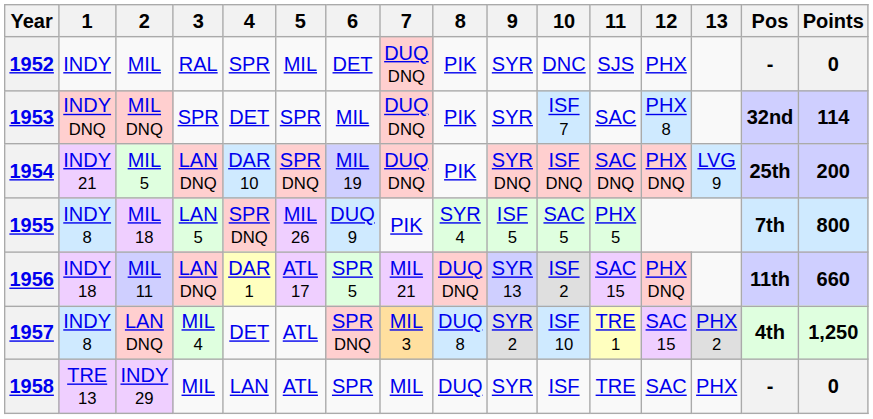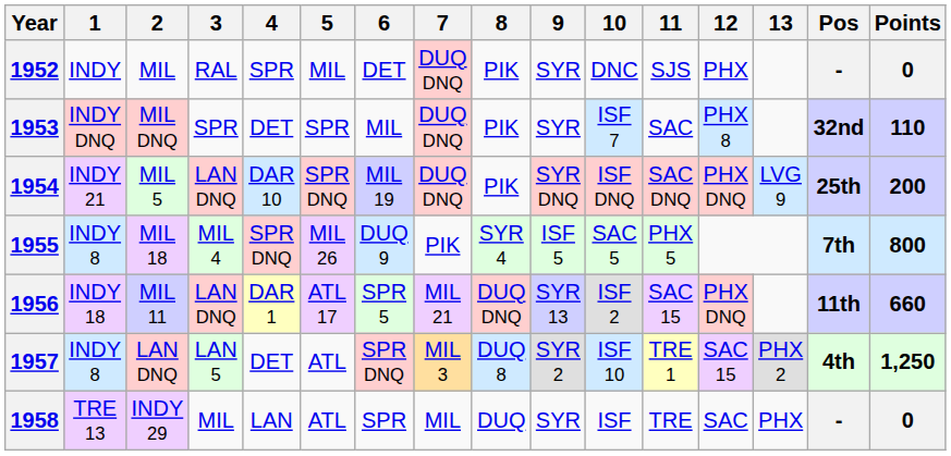1953 | Points: 114 -> 110
1955 | 3: LAN 5 -> MIL 4
1957 | 3: MIL 4 -> LAN 5
